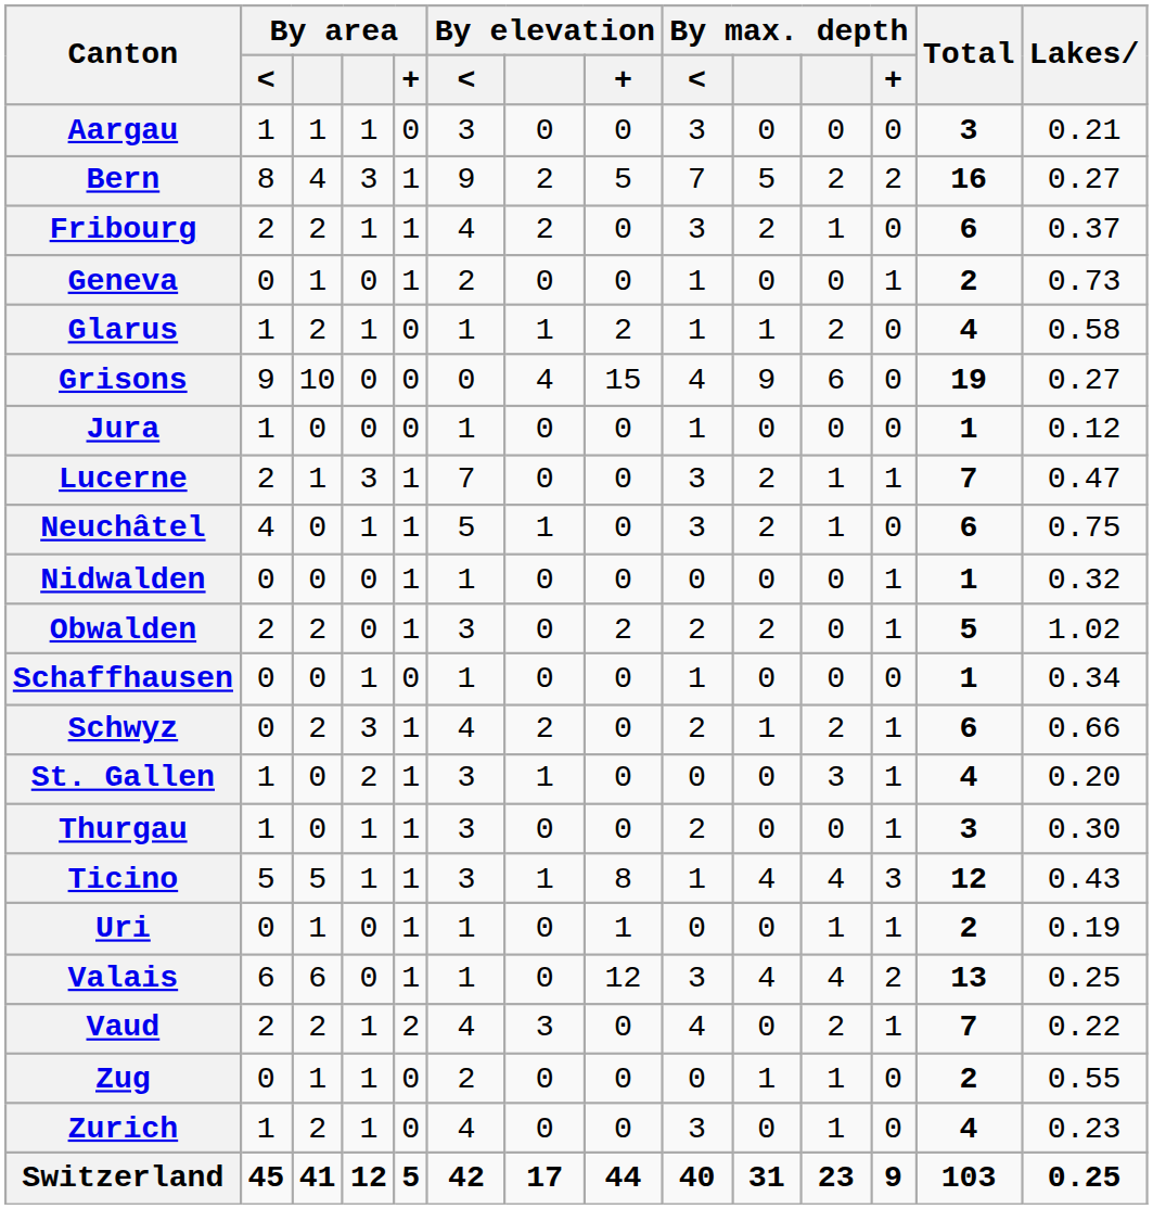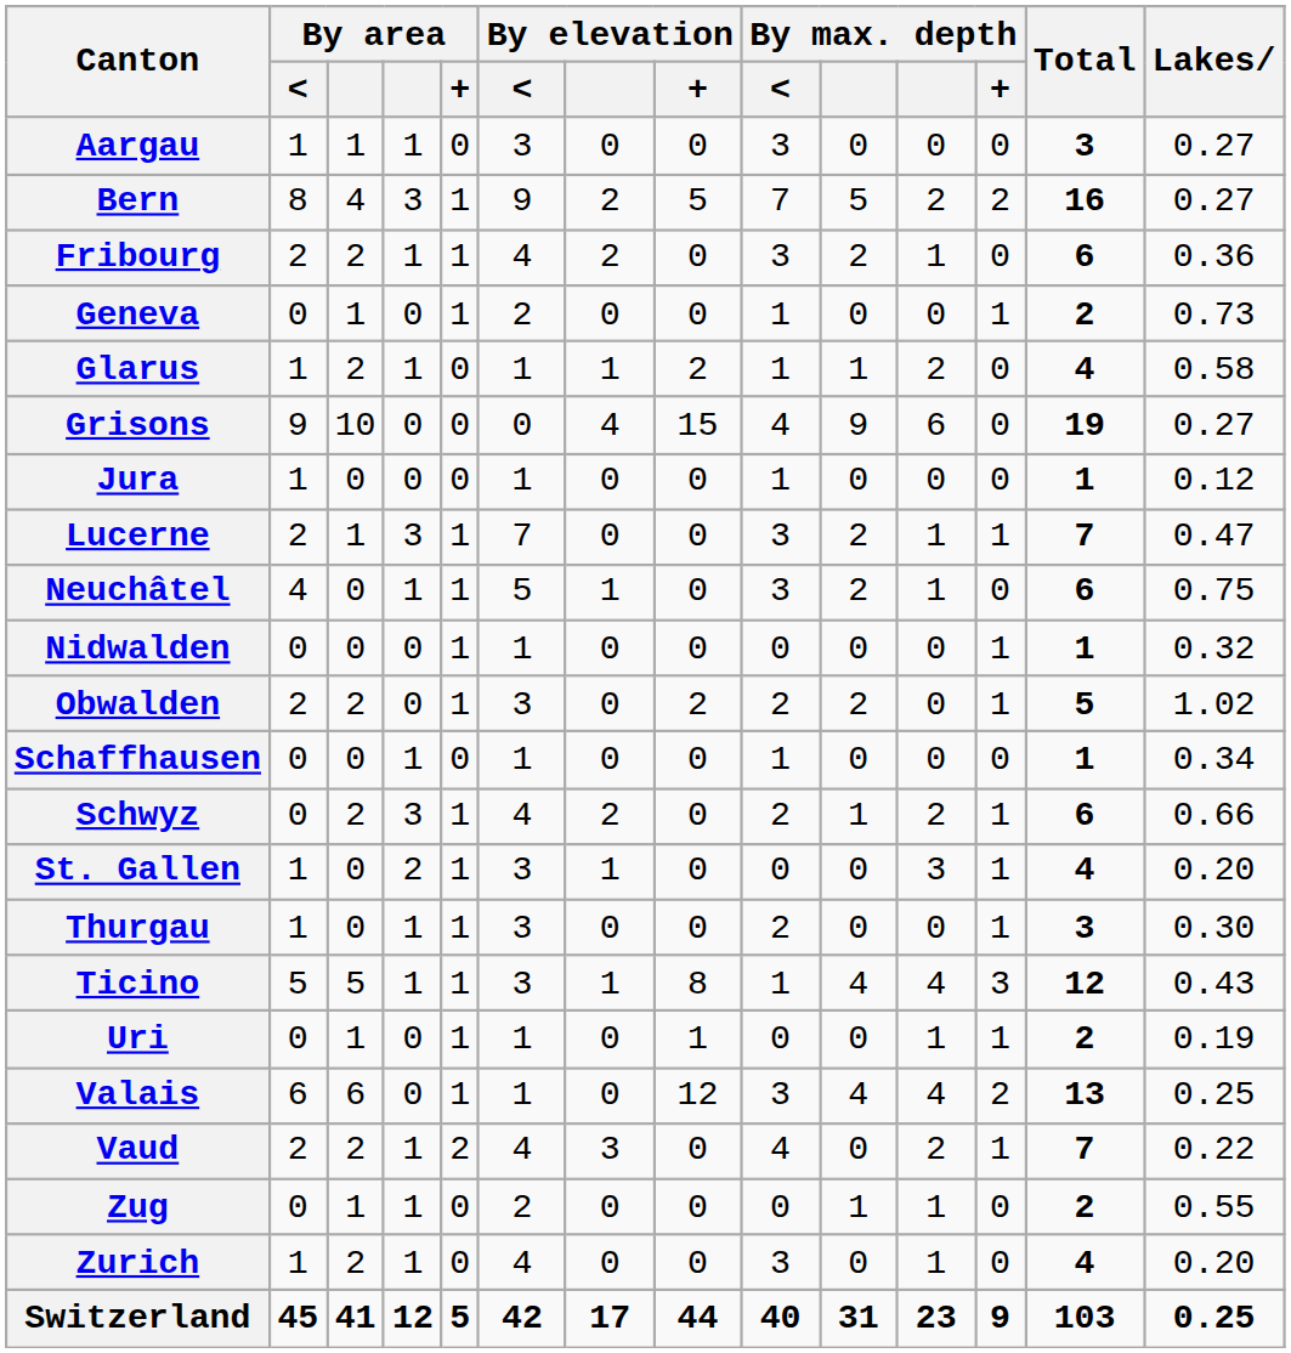Aargau | Lakes: 0.21 -> 0.27
Fribourg | Lakes: 0.37 -> 0.36
Zurich | Lakes: 0.23 -> 0.20
